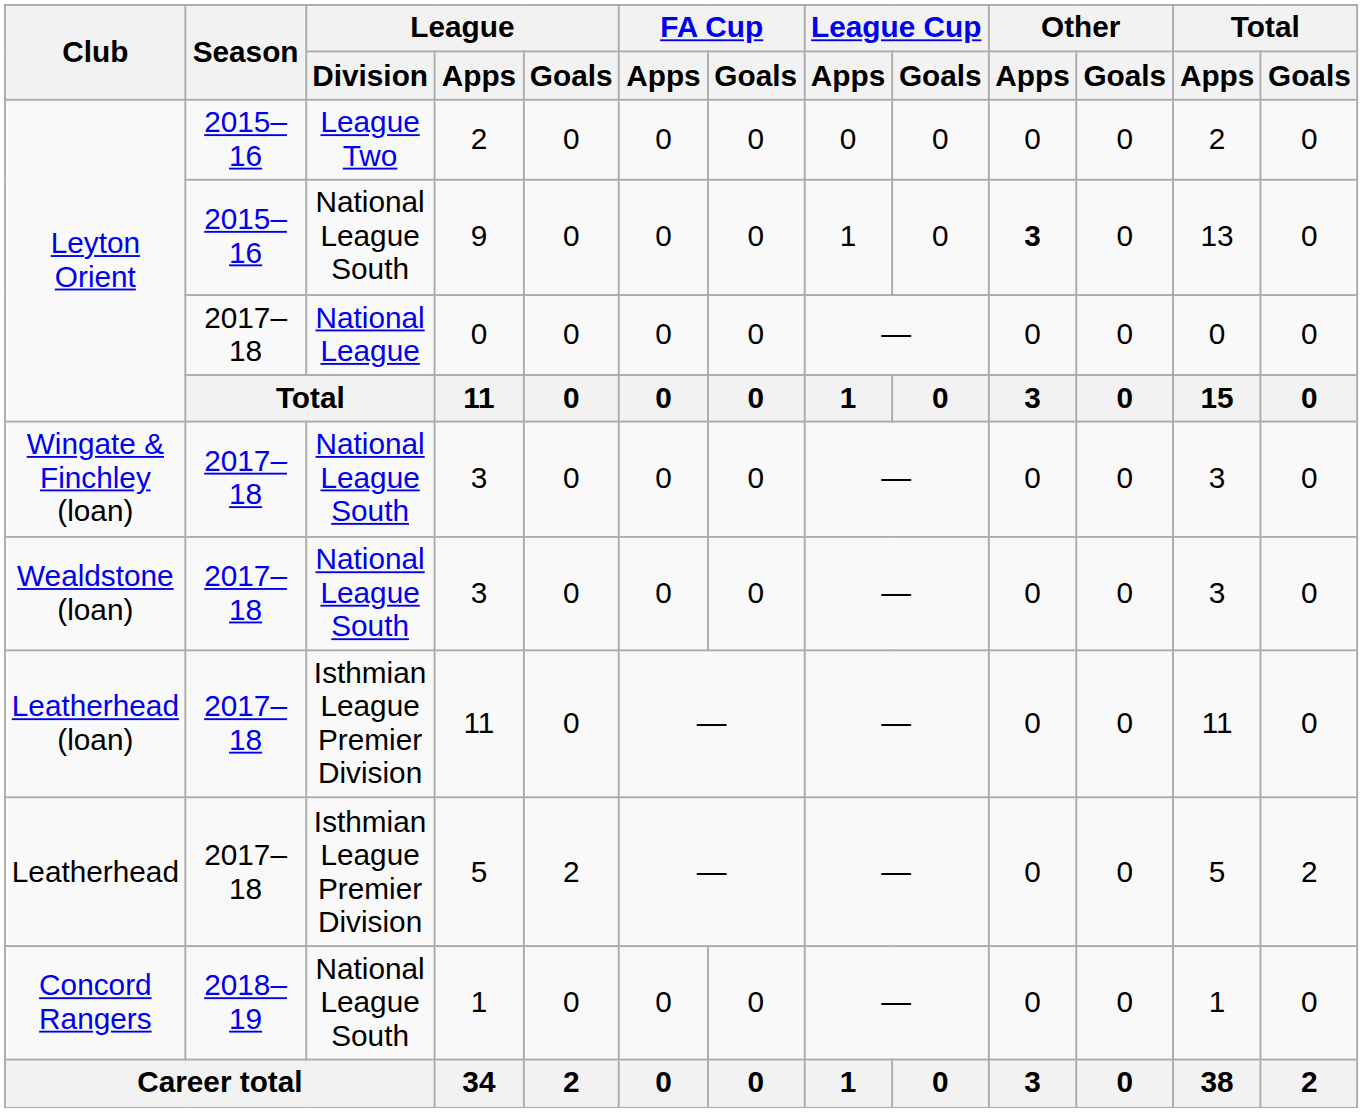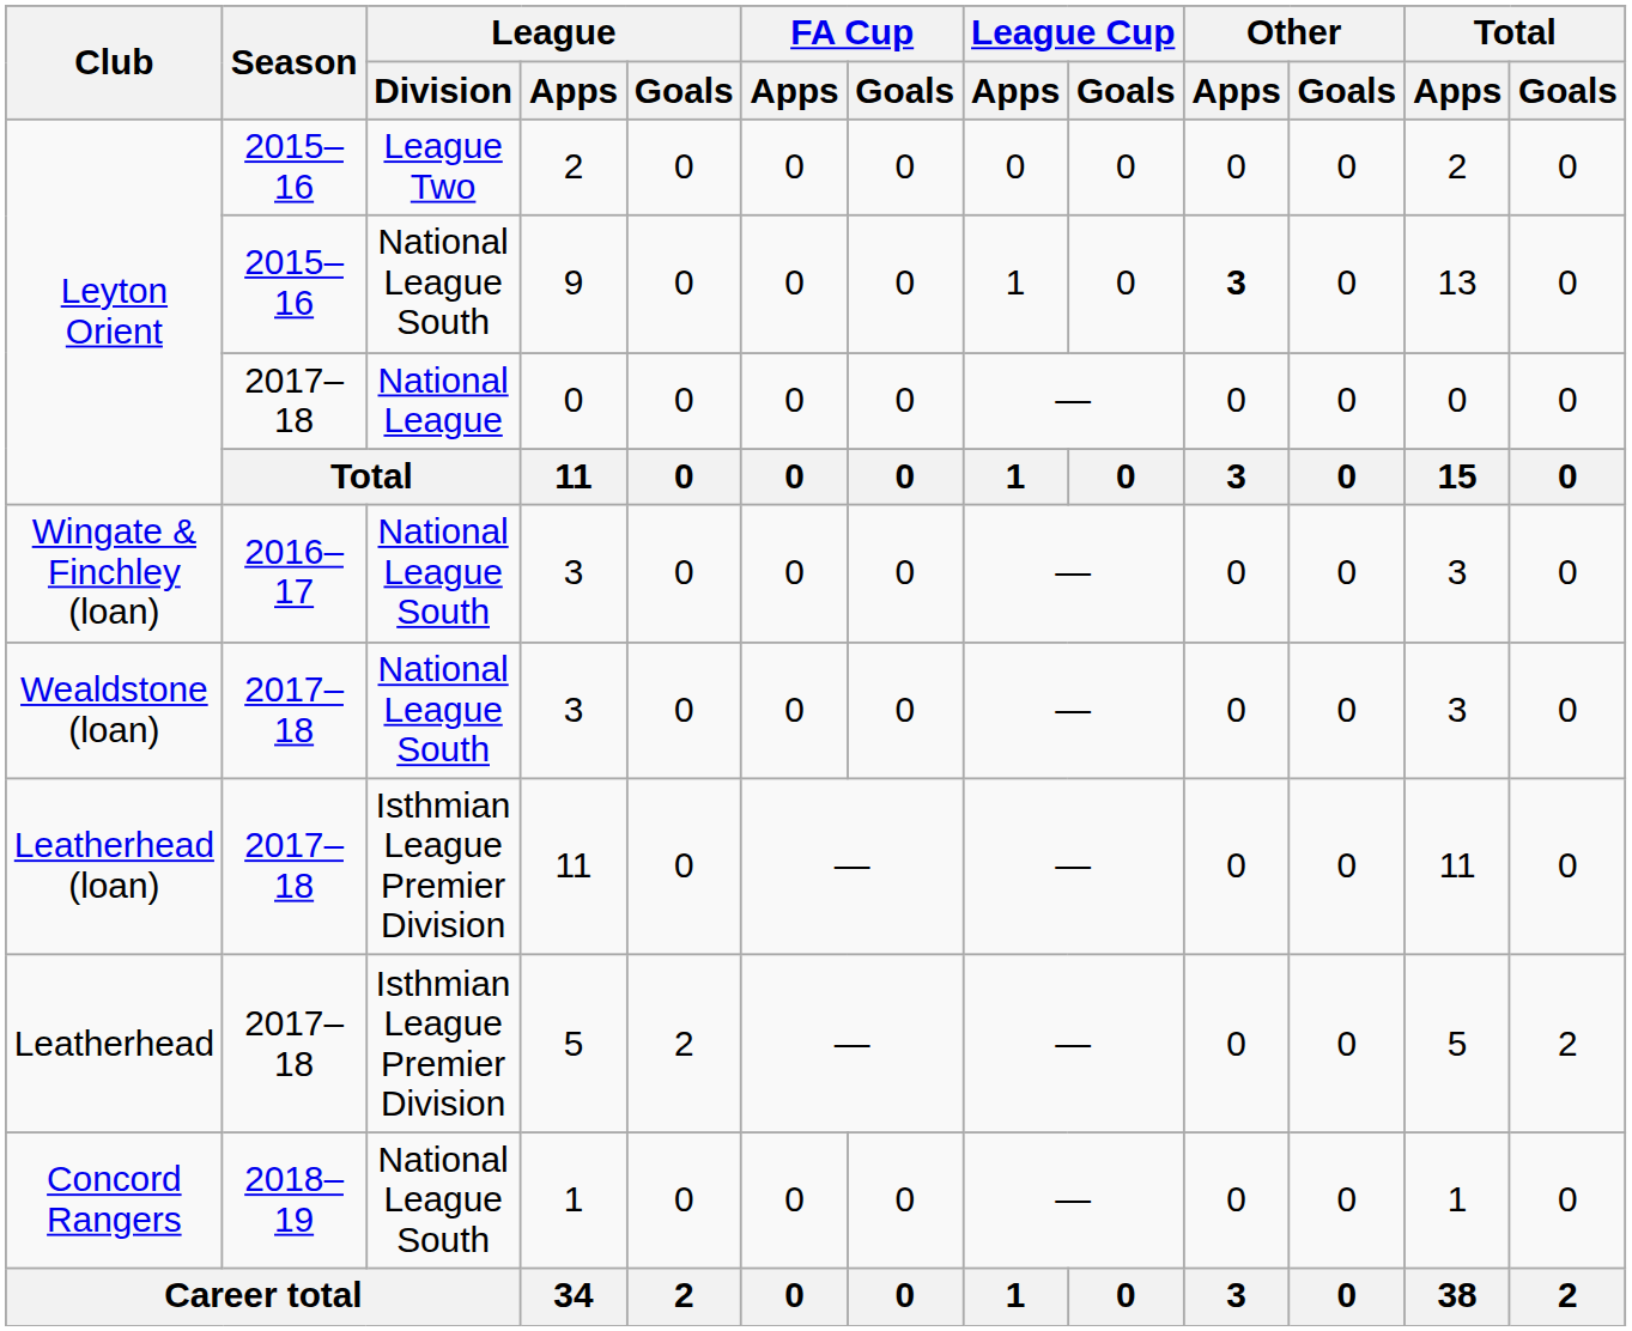Wingate & Finchley (loan) / 3 | Season: 2017–18 -> 2016–17
